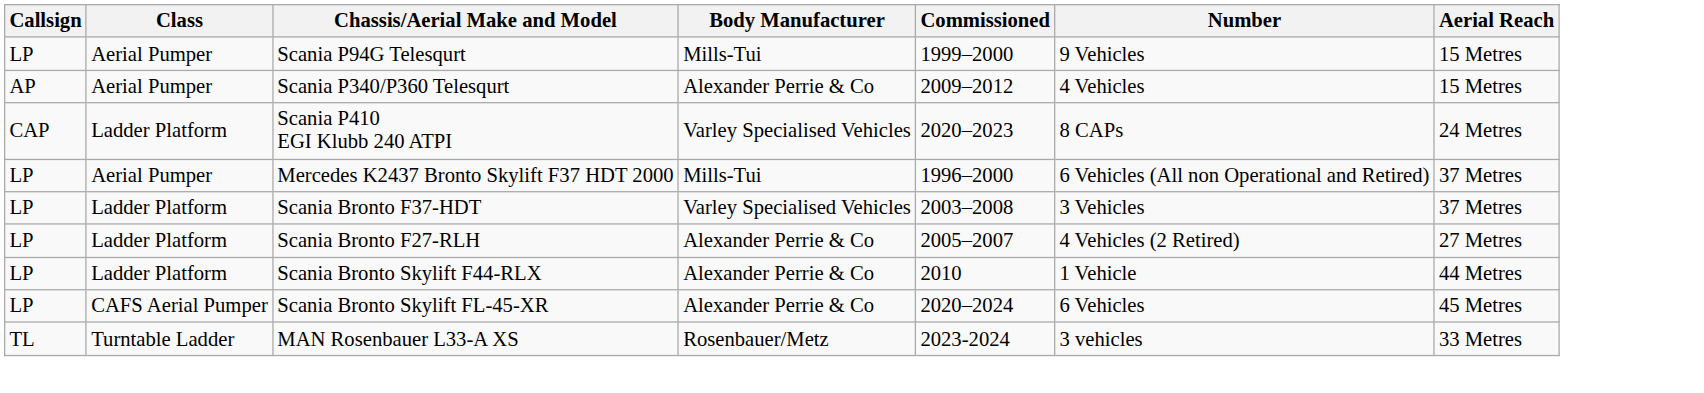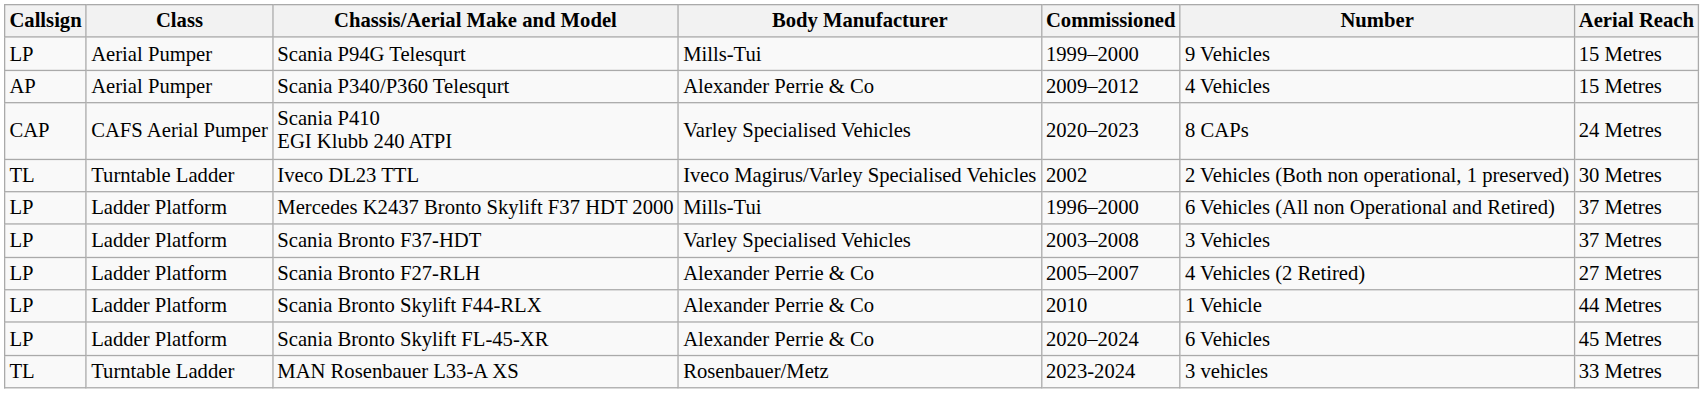Scania P410 EGI Klubb 240 ATPI | Class: Ladder Platform -> CAFS Aerial Pumper
+ row: TL | Turntable Ladder | Iveco DL23 TTL | Iveco Magirus/Varley Specialised Vehicles | 2002 | 2 Vehicles (Both non operational, 1 preserved) | 30 Metres
Mercedes K2437 Bronto Skylift F37 HDT 2000 | Class: Aerial Pumper -> Ladder Platform
Scania Bronto Skylift FL-45-XR | Class: CAFS Aerial Pumper -> Ladder Platform
